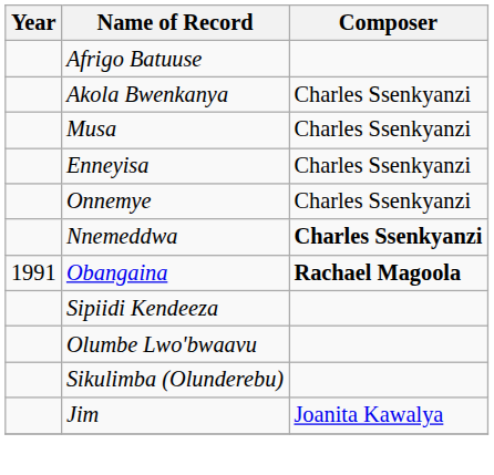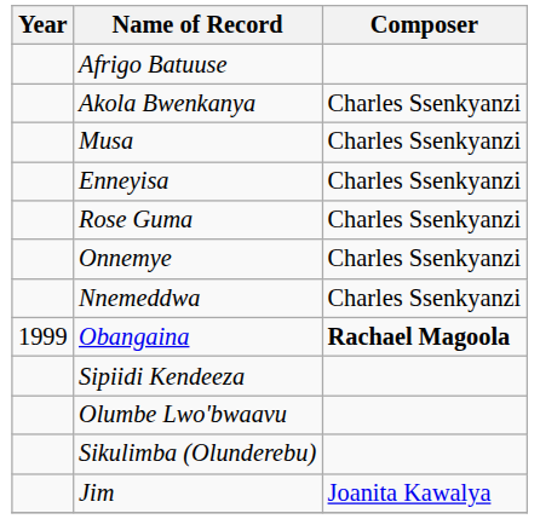+ row: Rose Guma | Charles Ssenkyanzi
Nnemeddwa | Composer: bold -> normal
Obangaina | Year: 1991 -> 1999
